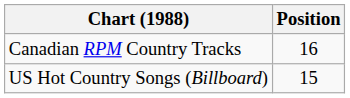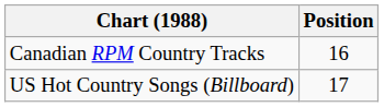US Hot Country Songs (Billboard) | Position: 15 -> 17
